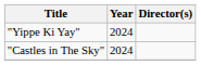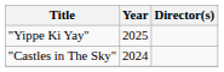"Yippe Ki Yay" | Year: 2024 -> 2025
